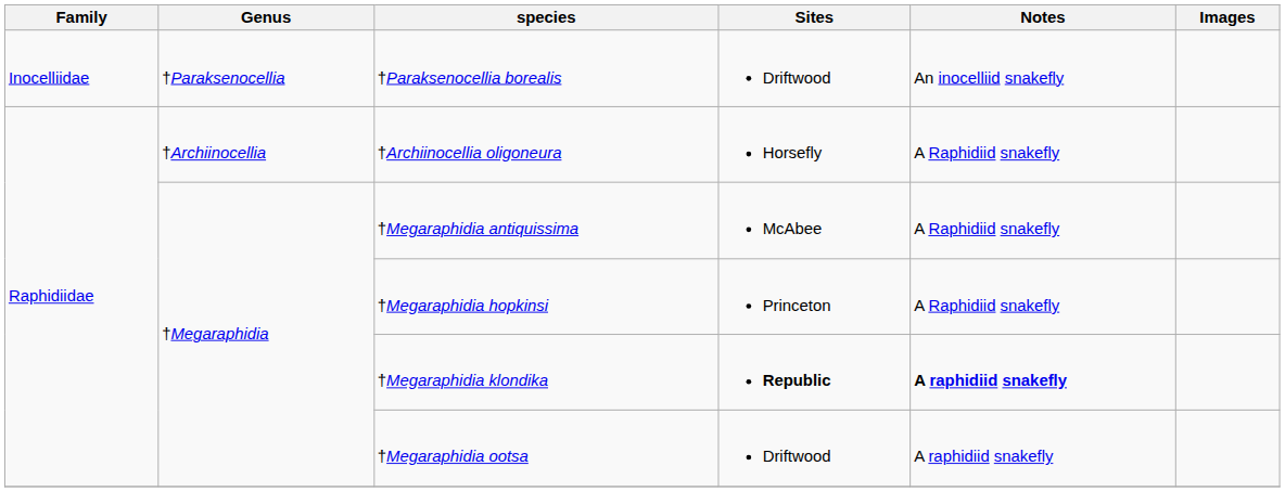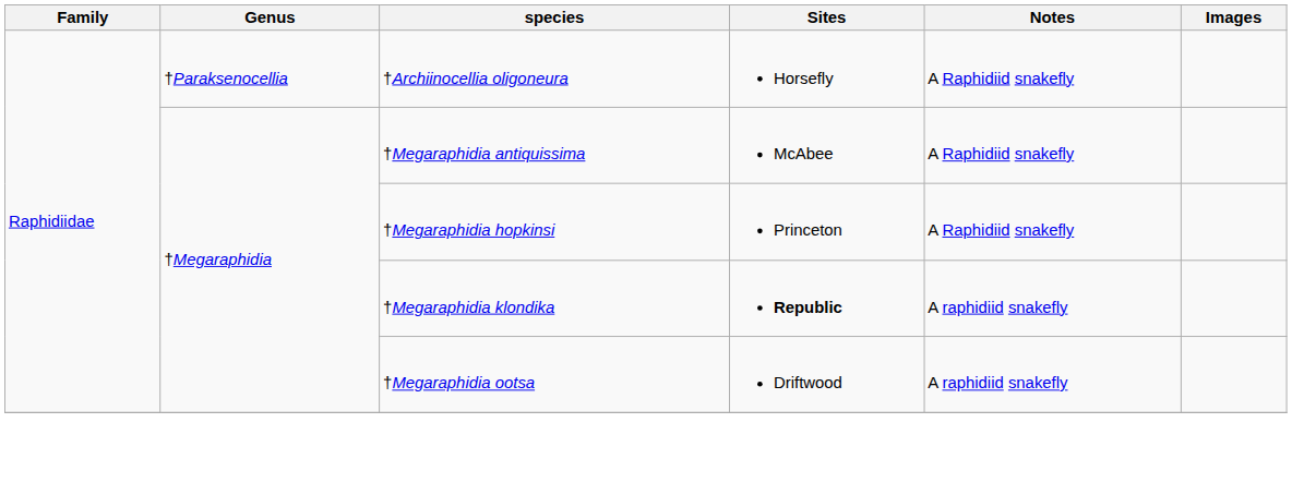- row: Inocelliidae | †Paraksenocellia | †Paraksenocellia borealis | Driftwood | An inocelliid snakefly
†Archiinocellia oligoneura | Genus: †Archiinocellia -> †Paraksenocellia
†Megaraphidia klondika | Notes: bold -> normal
